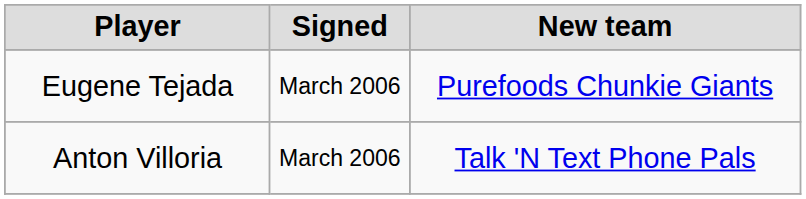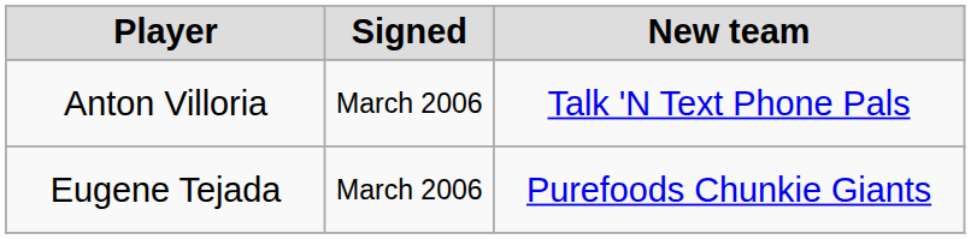rows swapped: Eugene Tejada <-> Anton Villoria
